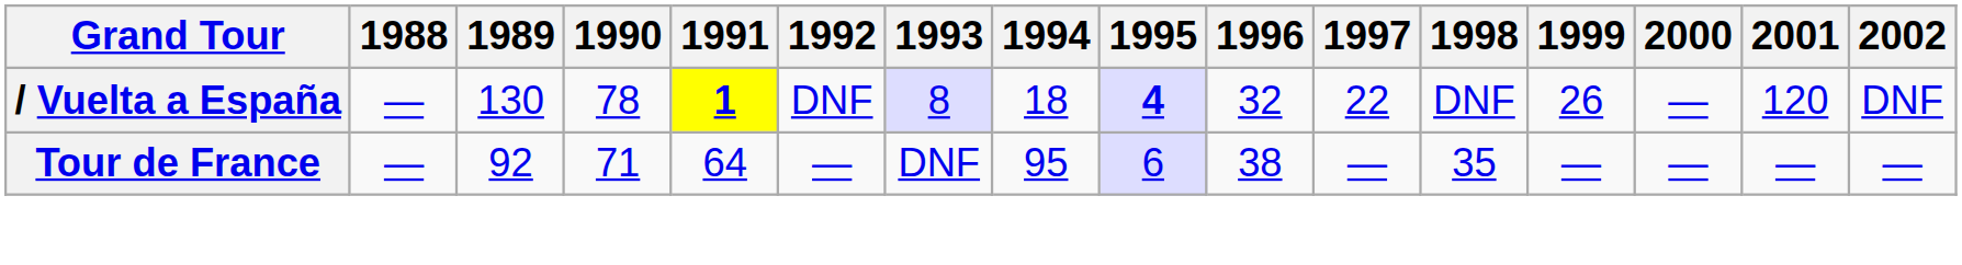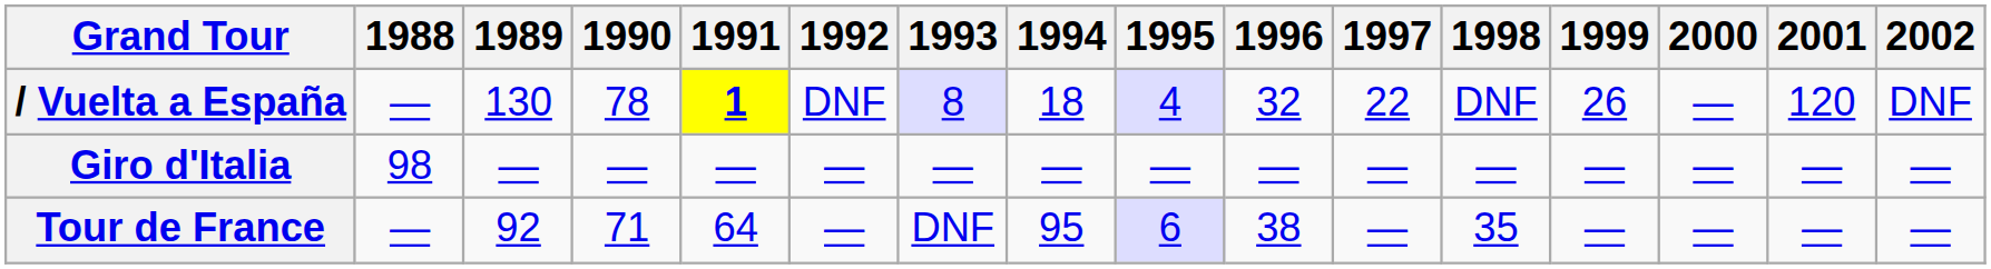/ Vuelta a España | 1995: bold -> normal
+ row: Giro d'Italia | 98 | — | — | — | — | — | — | — | — | — | — | — | — | — | —
